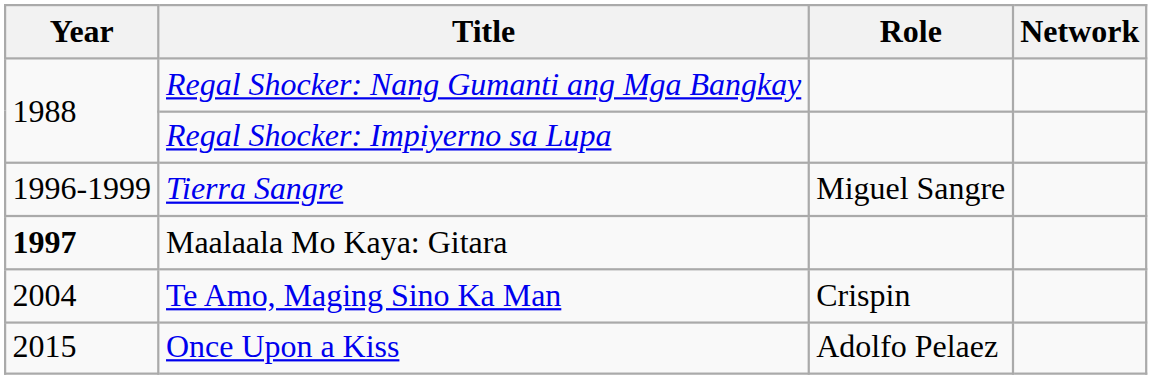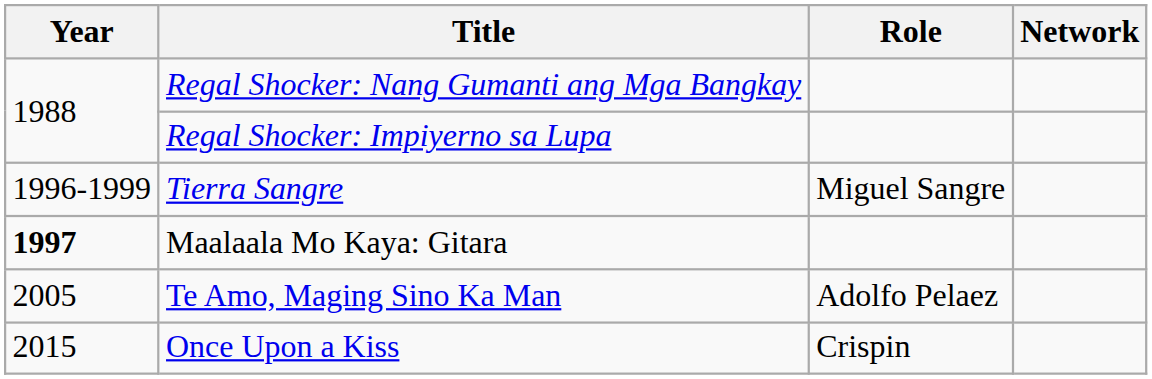Te Amo, Maging Sino Ka Man | Year: 2004 -> 2005
Te Amo, Maging Sino Ka Man | Role: Crispin -> Adolfo Pelaez
Once Upon a Kiss | Role: Adolfo Pelaez -> Crispin
